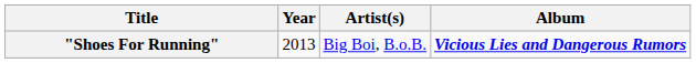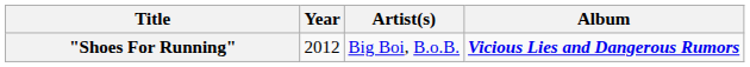"Shoes For Running" | Year: 2013 -> 2012
